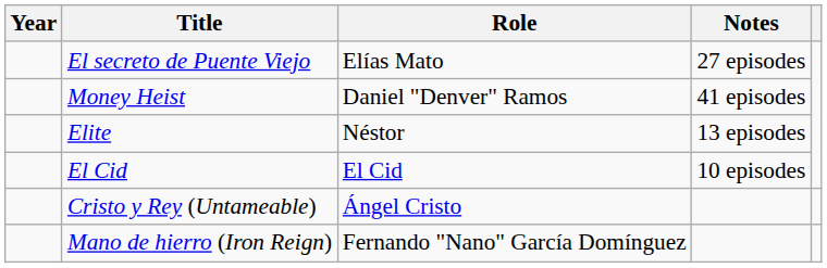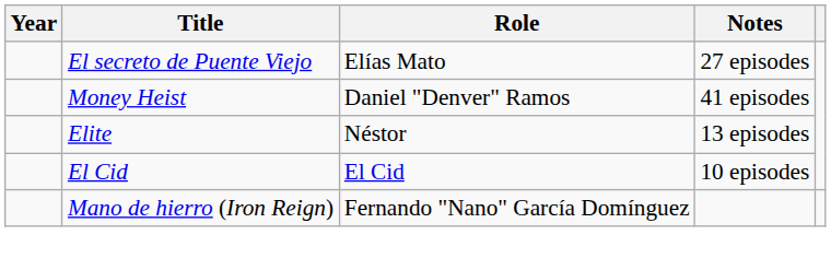- row: Cristo y Rey (Untameable) | Ángel Cristo
